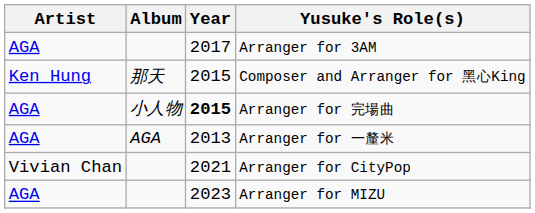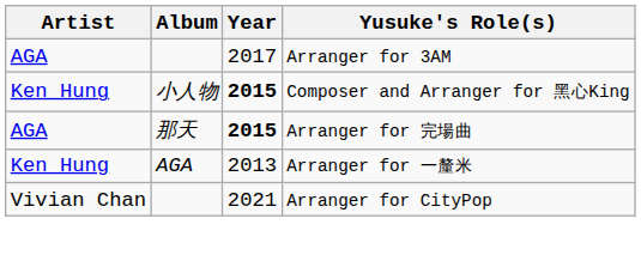Composer and Arranger for 黑心King | Album: 那天 -> 小人物
Composer and Arranger for 黑心King | Year: normal -> bold
Arranger for 完場曲 | Album: 小人物 -> 那天
Arranger for 一釐米 | Artist: AGA -> Ken Hung
- row: AGA | 2023 | Arranger for MIZU
